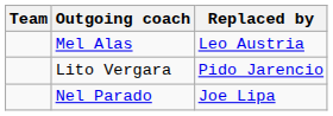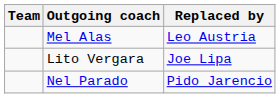Lito Vergara | Replaced by: Pido Jarencio -> Joe Lipa
Nel Parado | Replaced by: Joe Lipa -> Pido Jarencio
